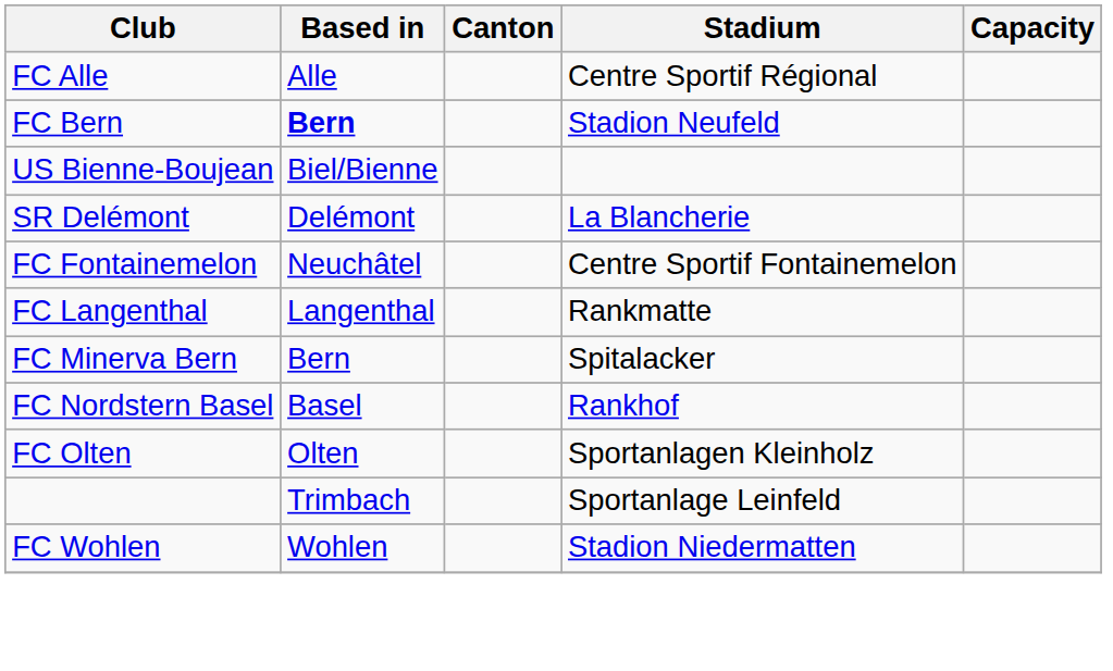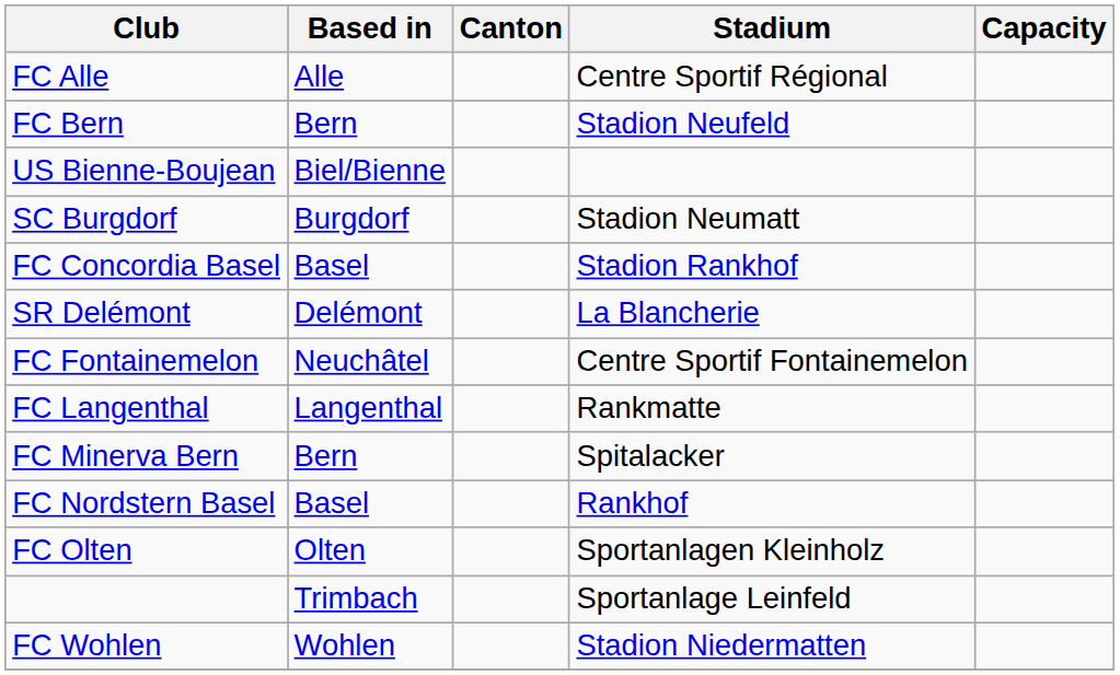FC Bern | Based in: bold -> normal
+ row: SC Burgdorf | Burgdorf | Stadion Neumatt
+ row: FC Concordia Basel | Basel | Stadion Rankhof
